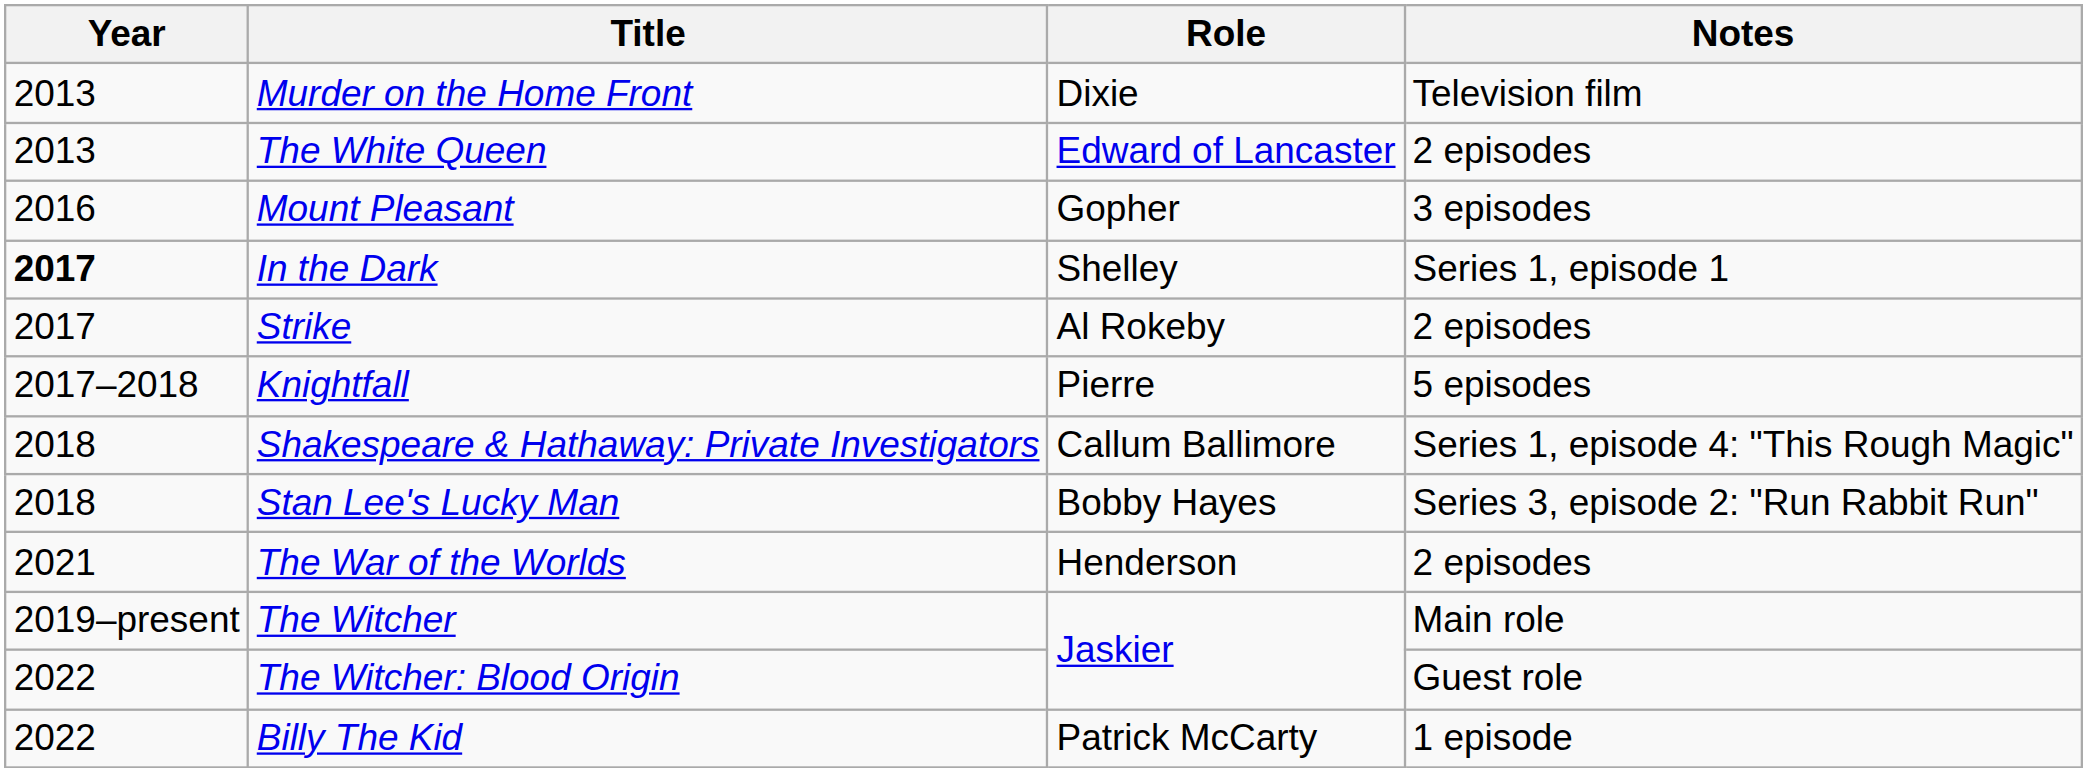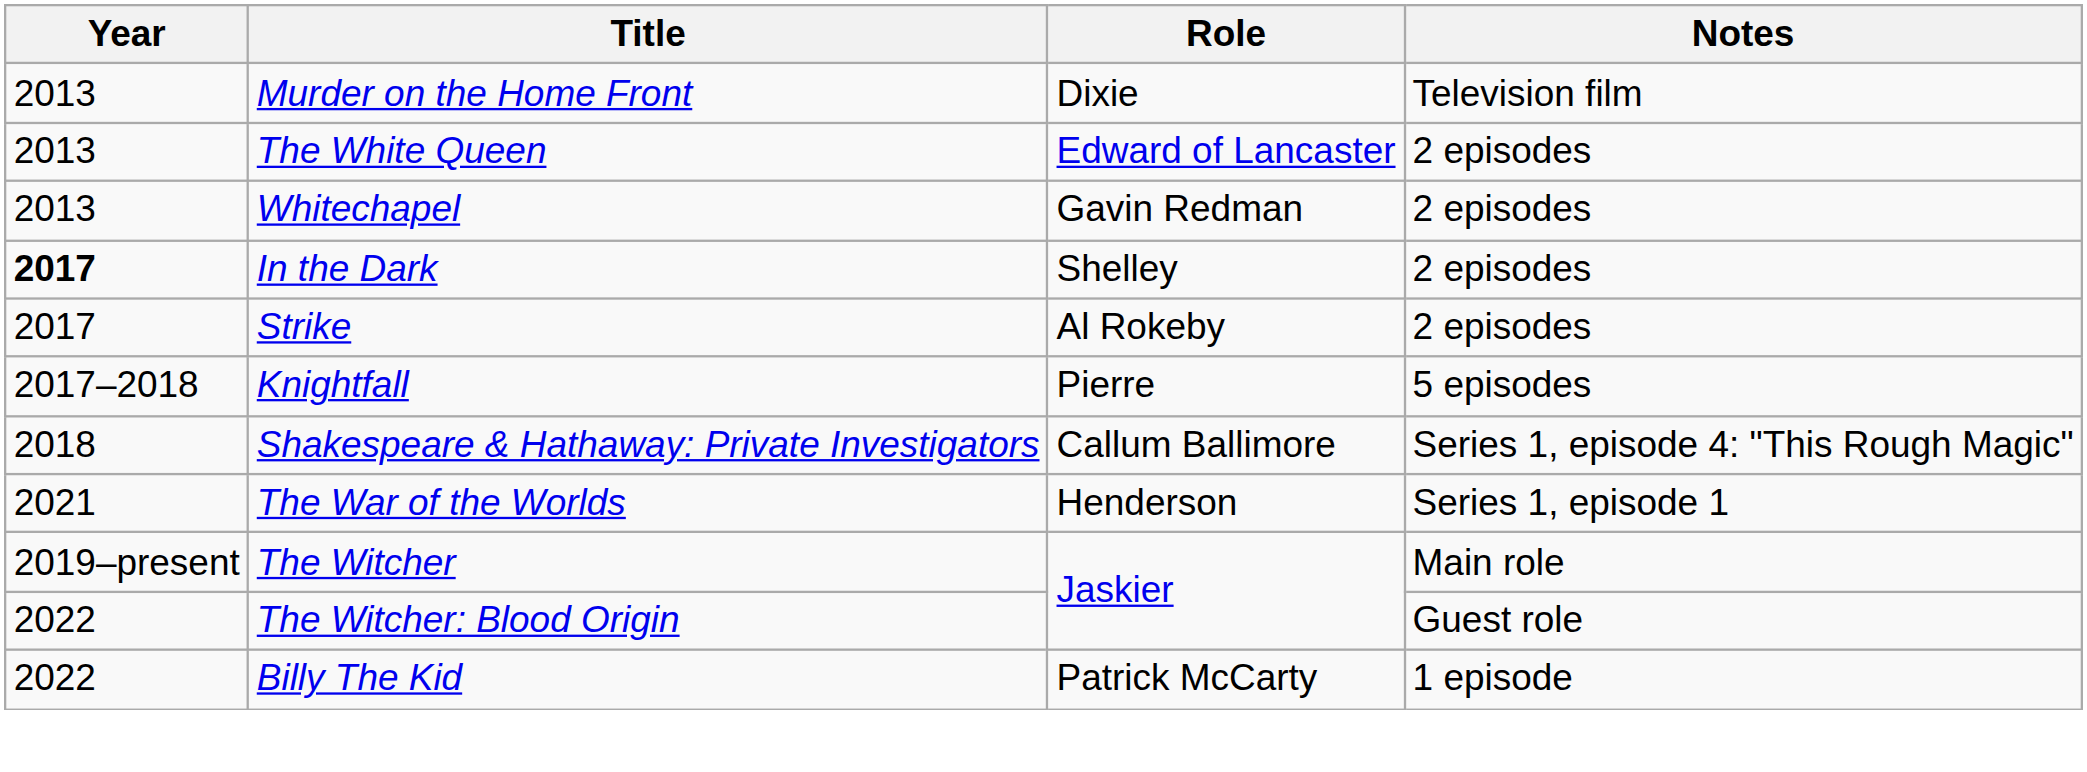+ row: 2013 | Whitechapel | Gavin Redman | 2 episodes
- row: 2016 | Mount Pleasant | Gopher | 3 episodes
In the Dark | Notes: Series 1, episode 1 -> 2 episodes
- row: 2018 | Stan Lee's Lucky Man | Bobby Hayes | Series 3, episode 2: "Run Rabbit Run"
The War of the Worlds | Notes: 2 episodes -> Series 1, episode 1
